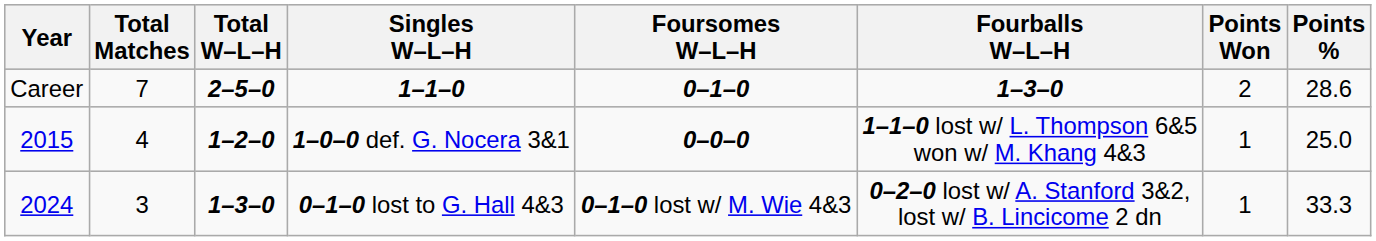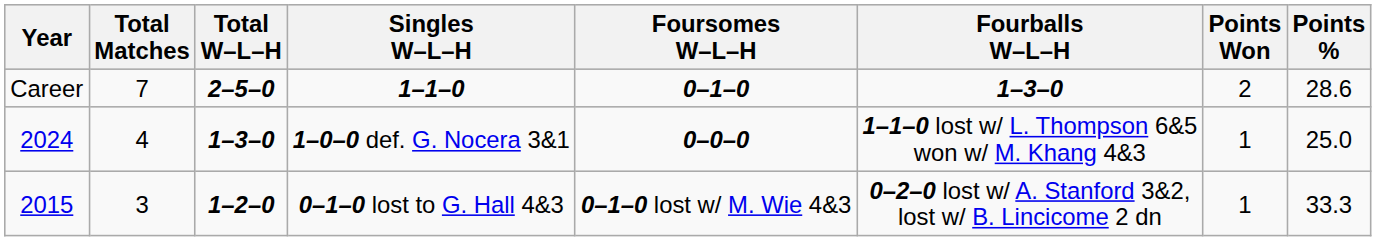1–0–0 def. G. Nocera 3&1 | Year: 2015 -> 2024
1–0–0 def. G. Nocera 3&1 | Total W–L–H: 1–2–0 -> 1–3–0
0–1–0 lost to G. Hall 4&3 | Year: 2024 -> 2015
0–1–0 lost to G. Hall 4&3 | Total W–L–H: 1–3–0 -> 1–2–0
